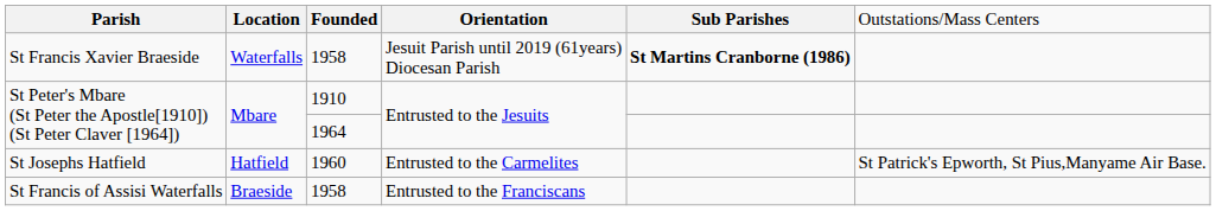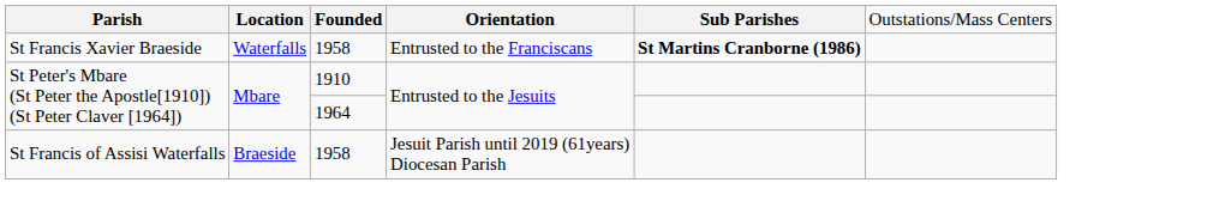St Francis Xavier Braeside | column 4: Jesuit Parish until 2019 (61years) Diocesan Parish -> Entrusted to the Franciscans
- row: St Josephs Hatfield | Hatfield | 1960 | Entrusted to the Carmelites | St Patrick's Epworth, St Pius,Manyame Air Base.
St Francis of Assisi Waterfalls | column 4: Entrusted to the Franciscans -> Jesuit Parish until 2019 (61years) Diocesan Parish
